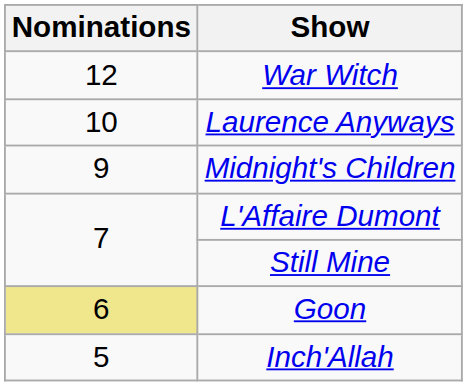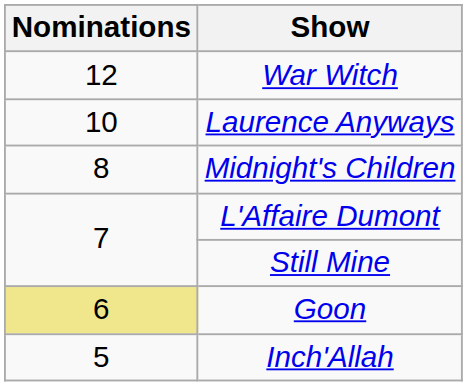Midnight's Children | Nominations: 9 -> 8
